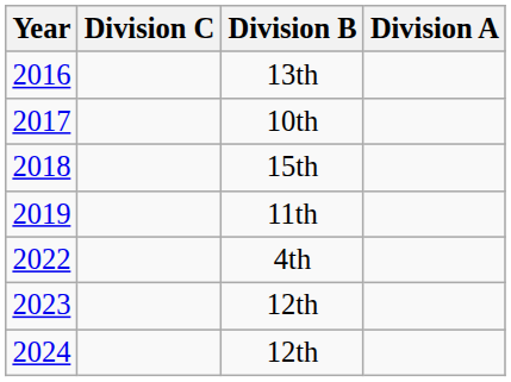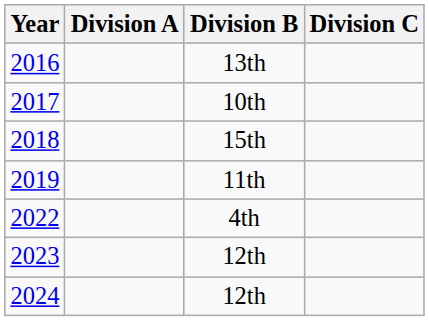columns swapped: Division A <-> Division C
